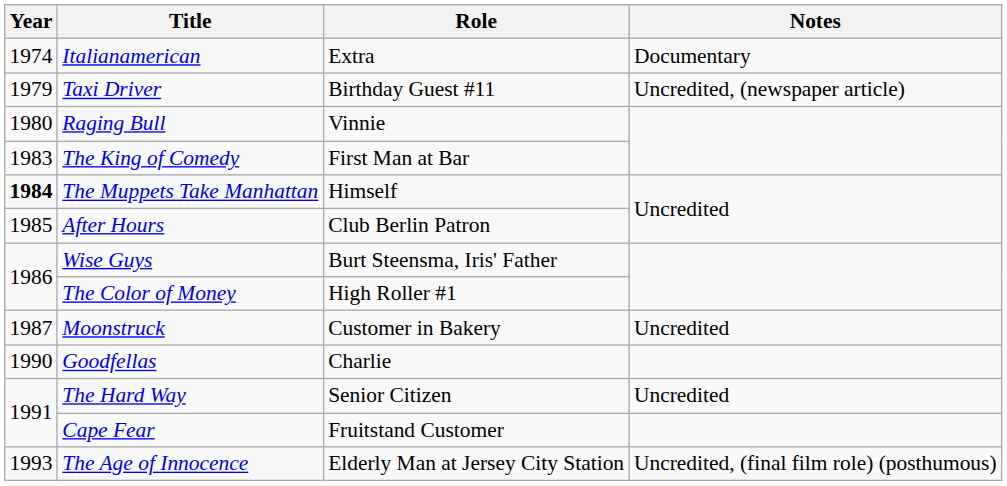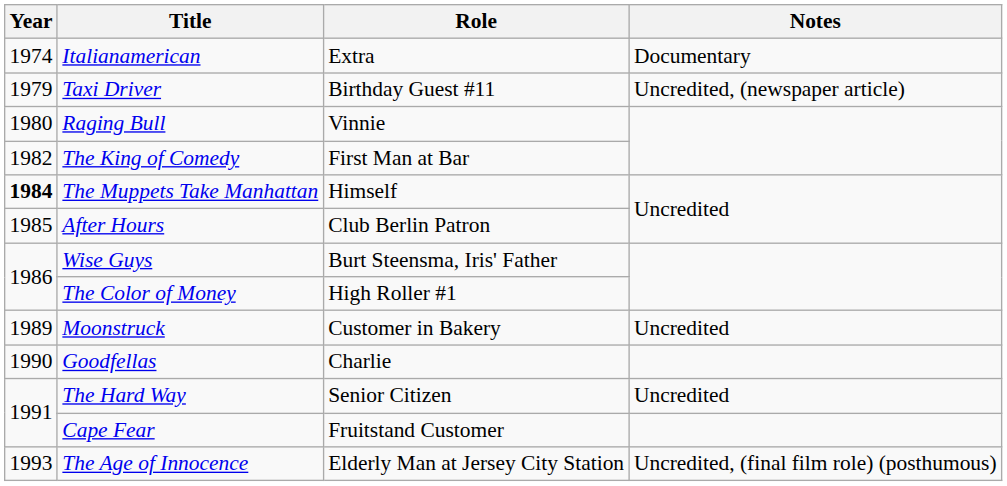The King of Comedy | Year: 1983 -> 1982
Moonstruck | Year: 1987 -> 1989
